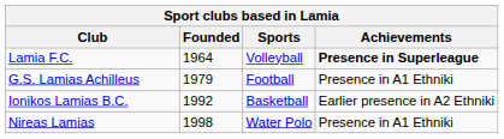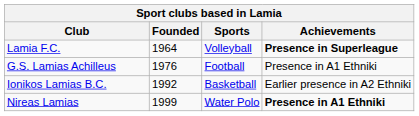G.S. Lamias Achilleus | Founded: 1979 -> 1976
Nireas Lamias | Founded: 1998 -> 1999
Nireas Lamias | Achievements: normal -> bold
